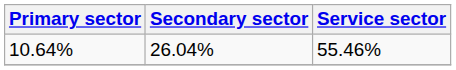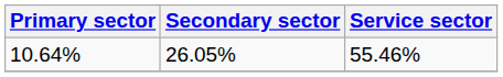10.64% | Secondary sector: 26.04% -> 26.05%
